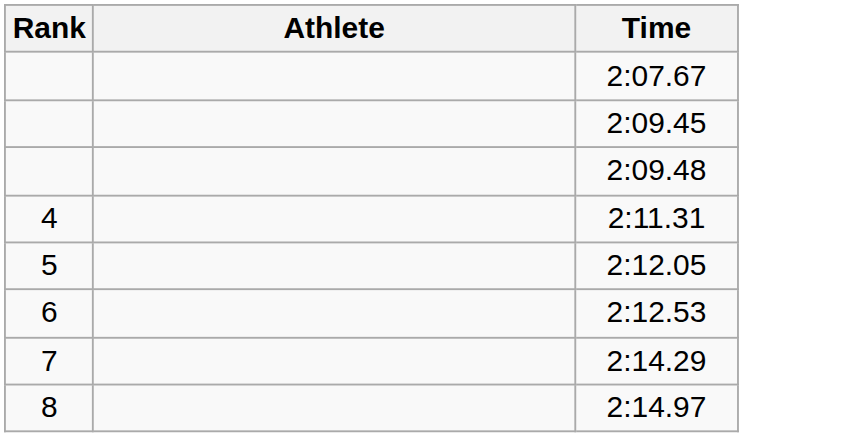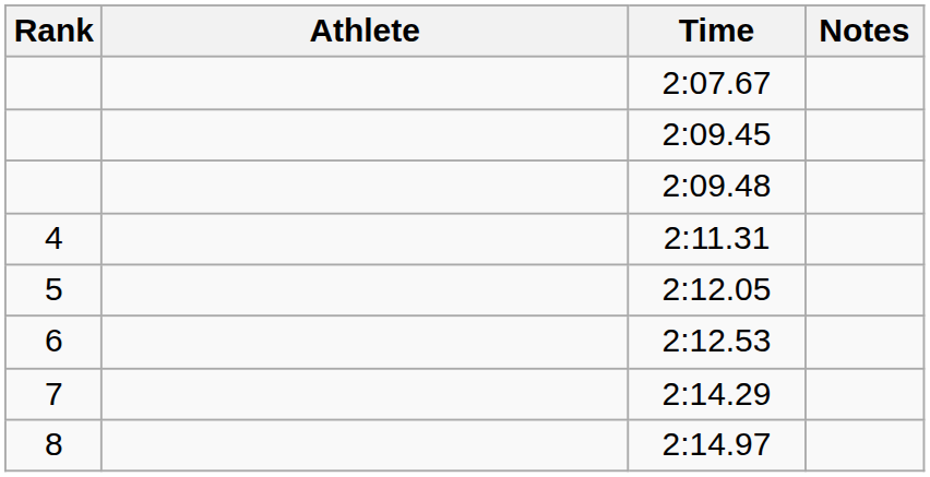+ column: Notes
